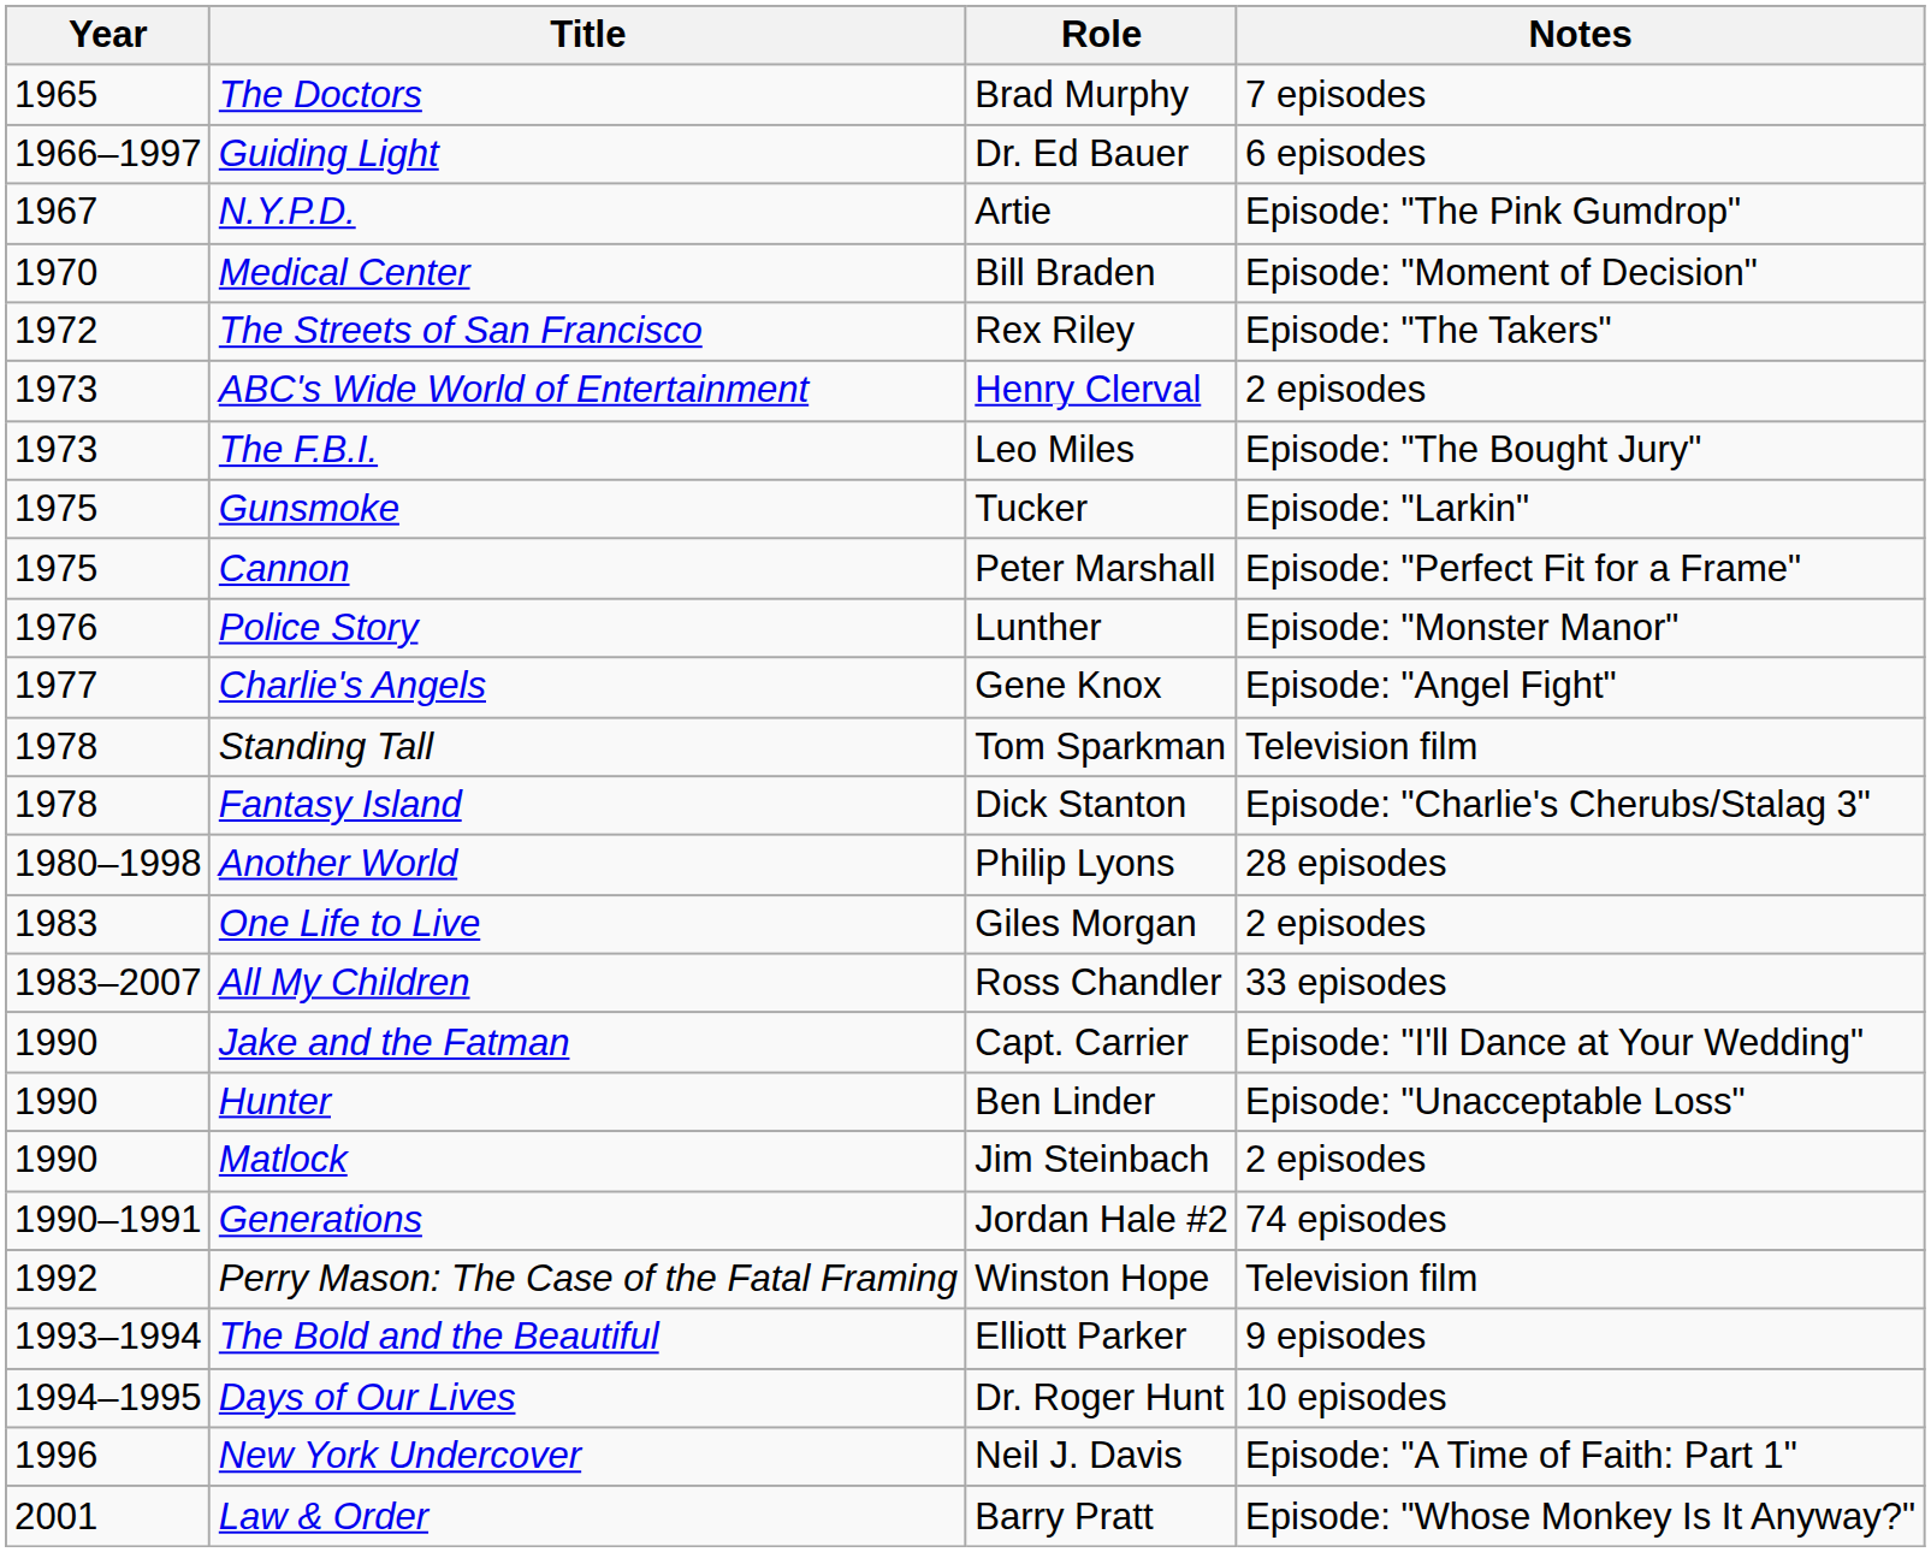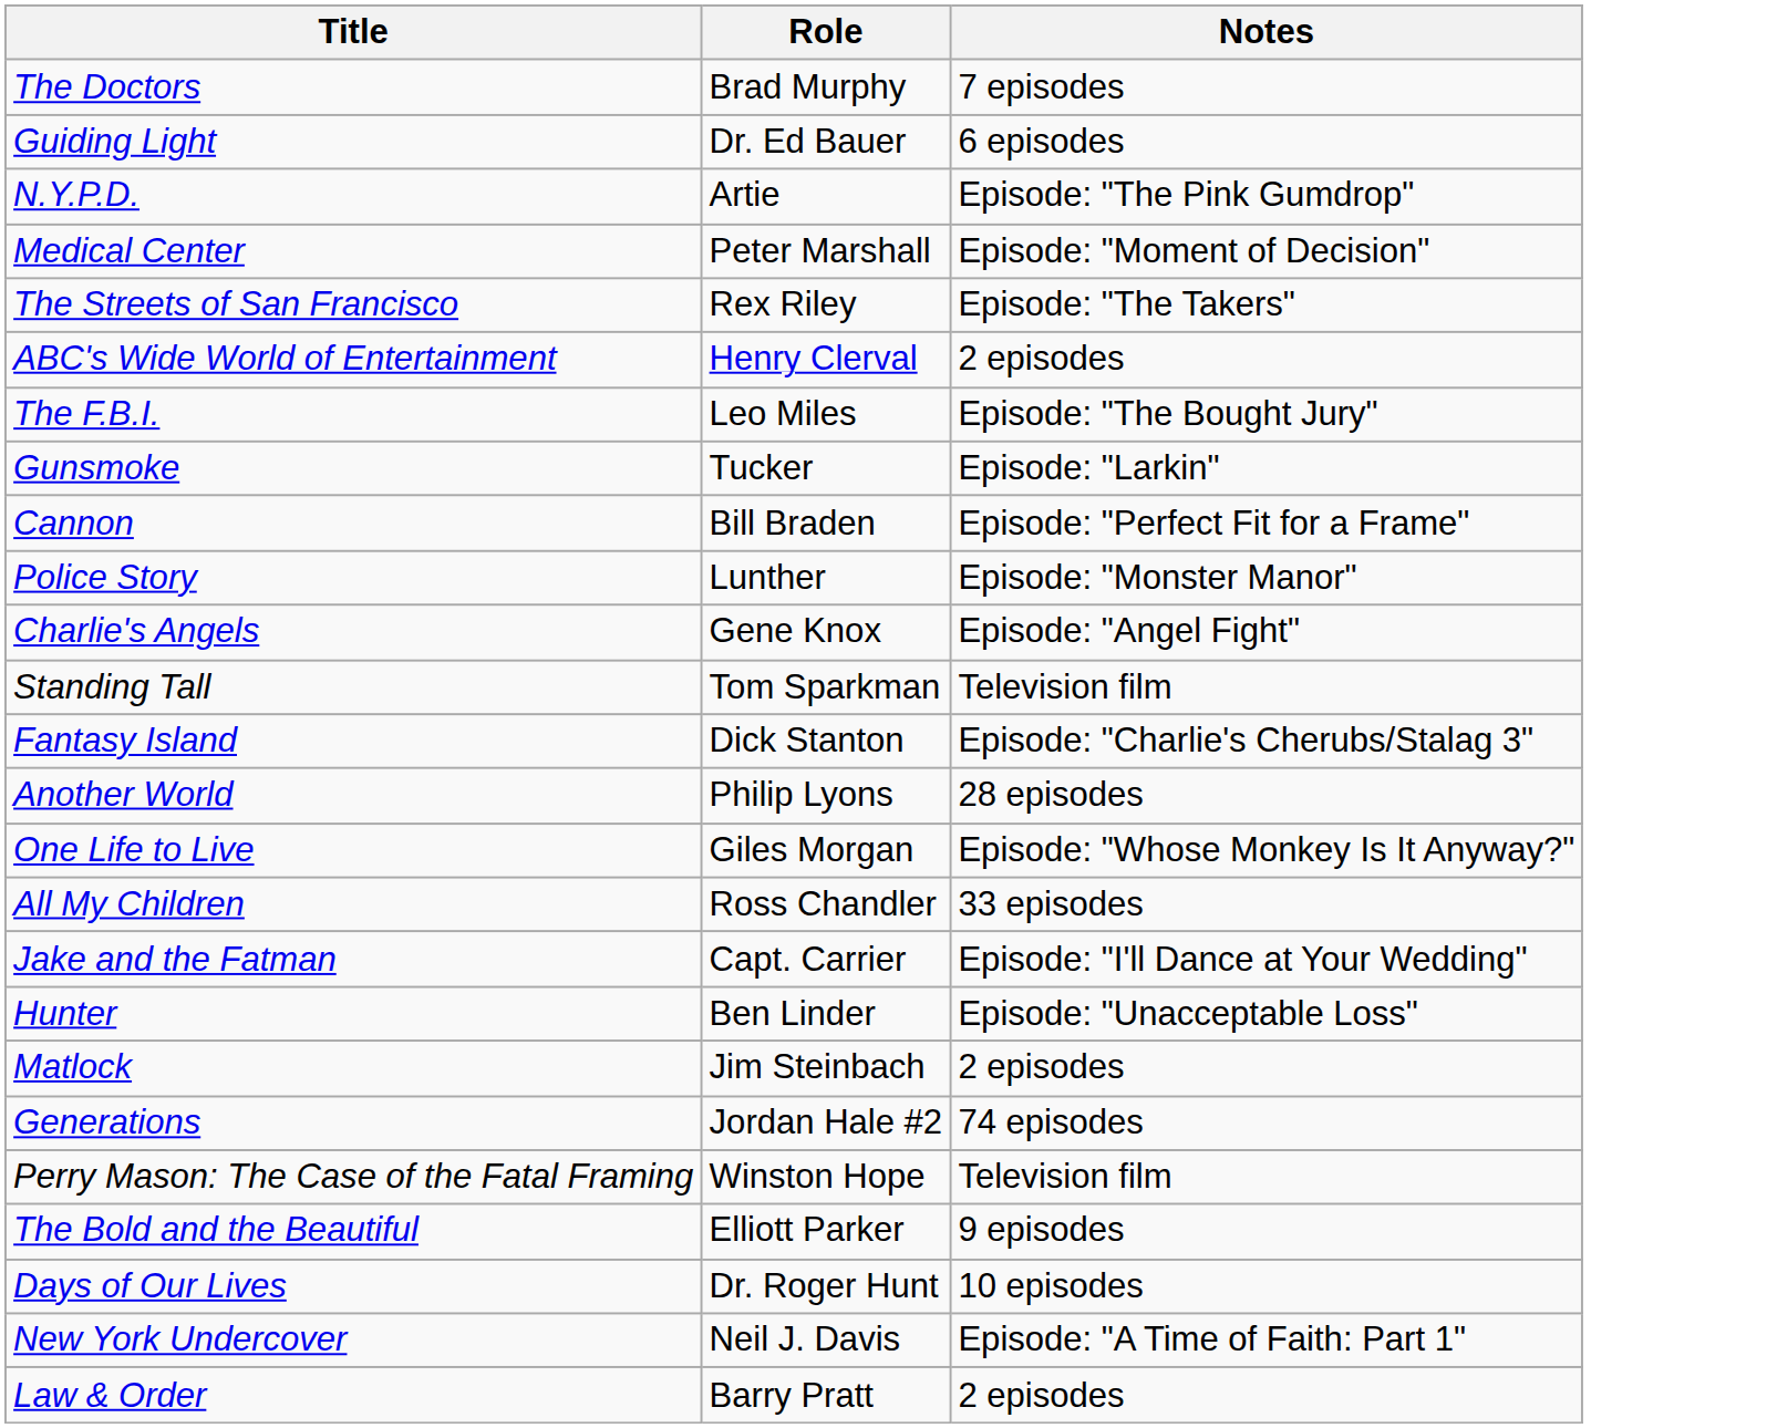- column: Year | 1965 | 1966–1997 | 1967 | 1970 | 1972 | 1973 | 1973 | 1975 | 1975 | 1976 | 1977 | 1978 | 1978 | 1980–1998 | 1983 | 1983–2007 | 1990 | 1990 | 1990 | 1990–1991 | 1992 | 1993–1994 | 1994–1995 | 1996 | 2001
Medical Center | Role: Bill Braden -> Peter Marshall
Cannon | Role: Peter Marshall -> Bill Braden
One Life to Live | Notes: 2 episodes -> Episode: "Whose Monkey Is It Anyway?"
Law & Order | Notes: Episode: "Whose Monkey Is It Anyway?" -> 2 episodes
